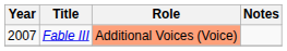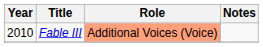Fable III | Year: 2007 -> 2010
